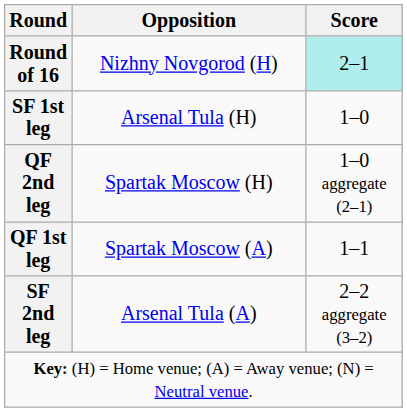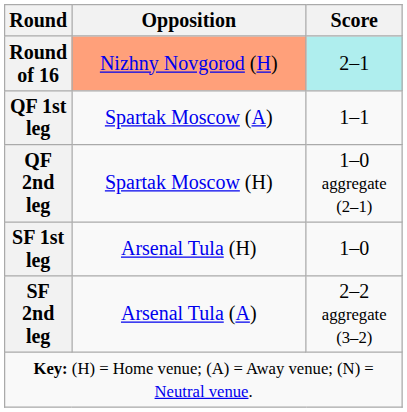Round of 16 | Opposition: no background -> lightsalmon background
rows swapped: QF 1st leg <-> SF 1st leg
